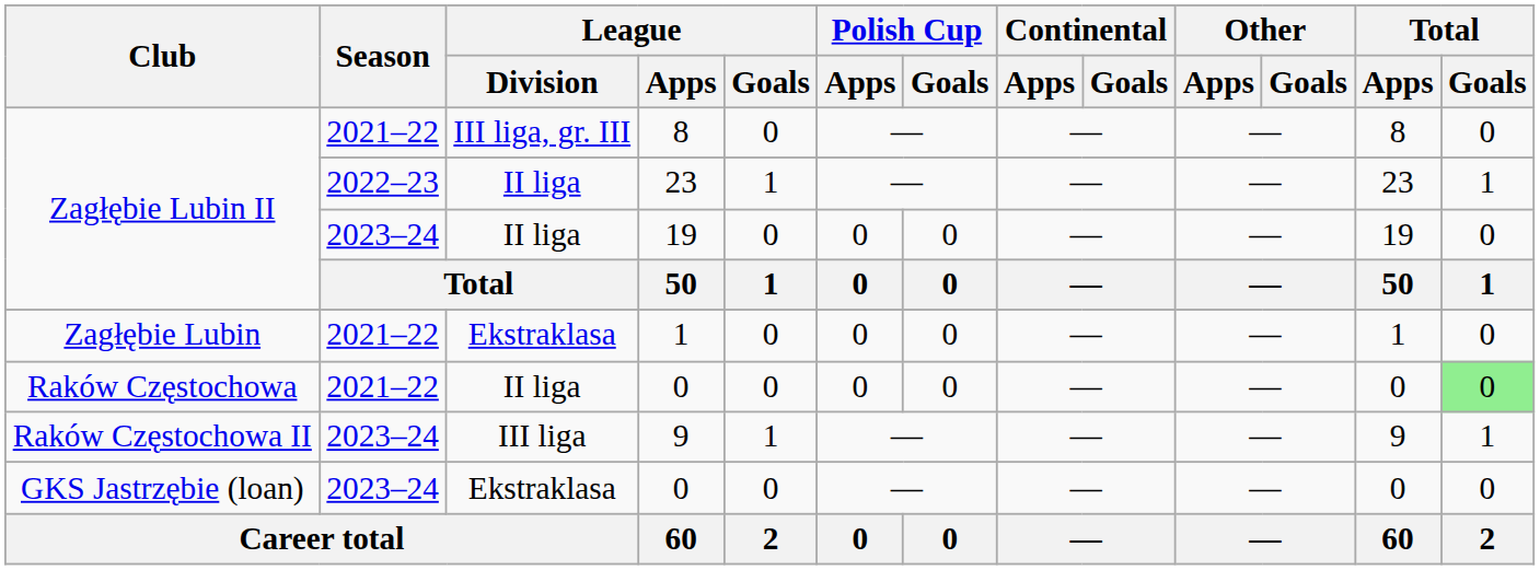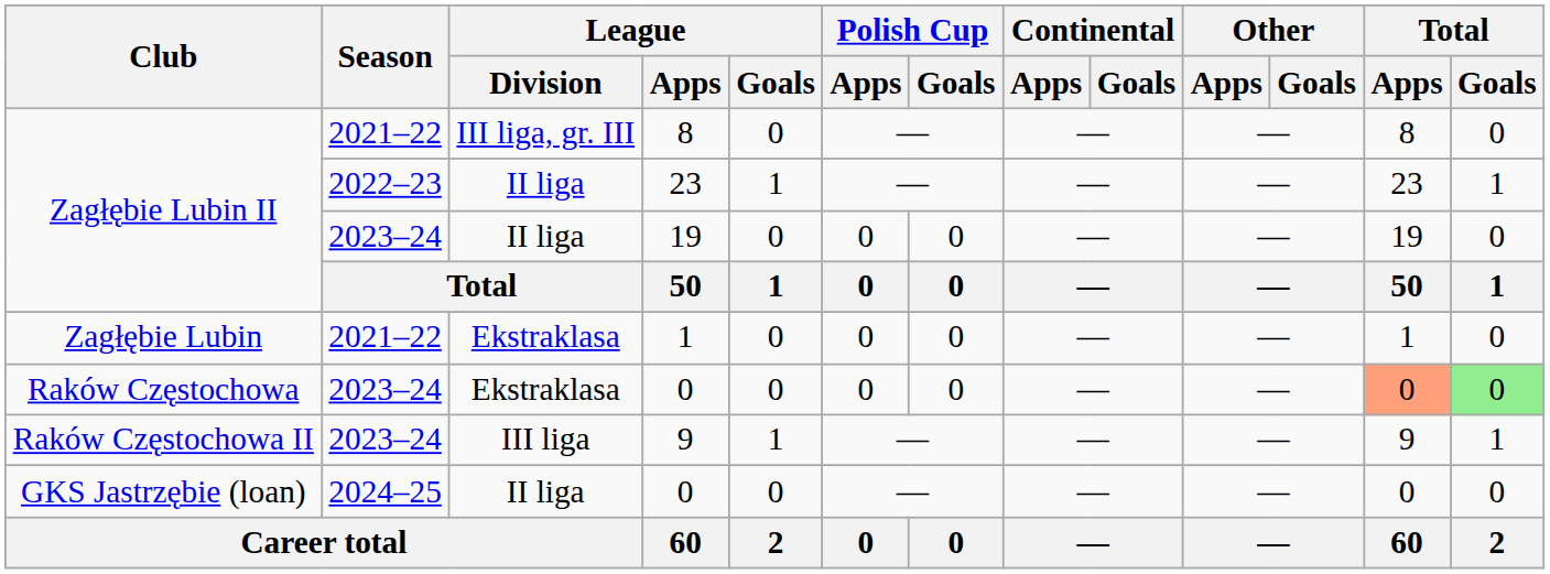Raków Częstochowa / 0 | Season: 2021–22 -> 2023–24
Raków Częstochowa / 0 | League / Division: II liga -> Ekstraklasa
Raków Częstochowa / 0 | Total / Apps: no background -> lightsalmon background
GKS Jastrzębie (loan) / 0 | Season: 2023–24 -> 2024–25
GKS Jastrzębie (loan) / 0 | League / Division: Ekstraklasa -> II liga
